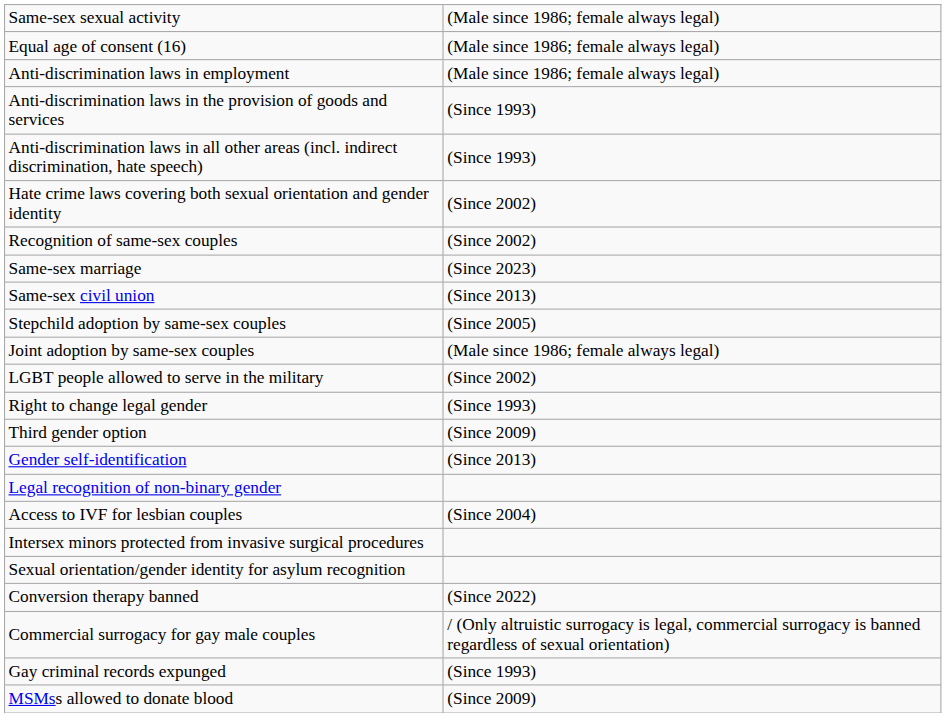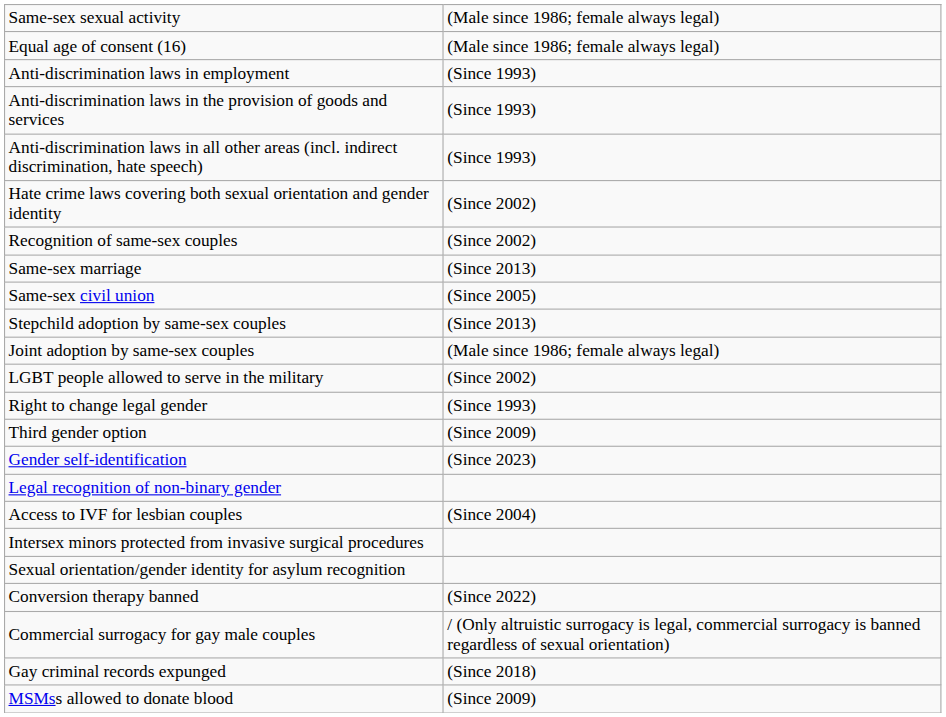Anti-discrimination laws in employment | column 2: (Male since 1986; female always legal) -> (Since 1993)
Same-sex marriage | column 2: (Since 2023) -> (Since 2013)
Same-sex civil union | column 2: (Since 2013) -> (Since 2005)
Stepchild adoption by same-sex couples | column 2: (Since 2005) -> (Since 2013)
Gender self-identification | column 2: (Since 2013) -> (Since 2023)
Gay criminal records expunged | column 2: (Since 1993) -> (Since 2018)
